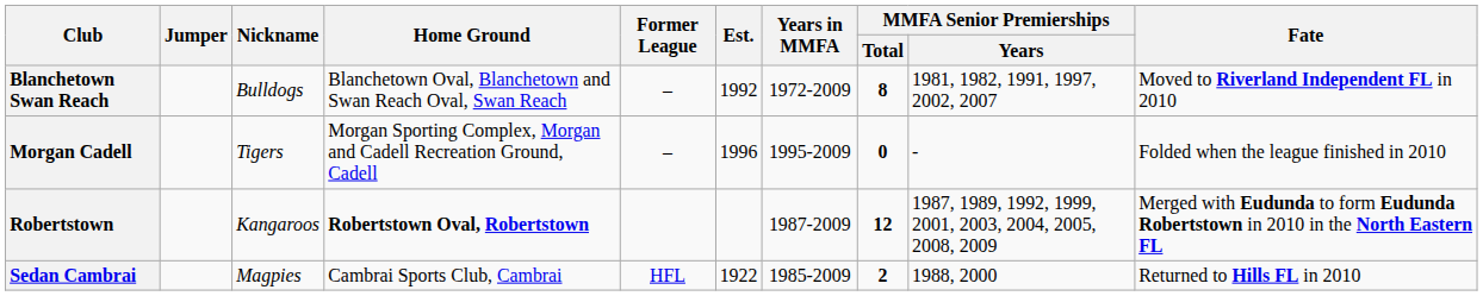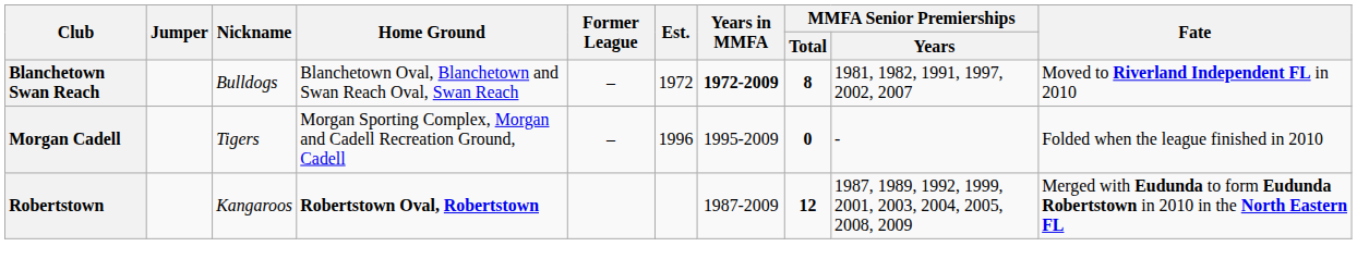Blanchetown Swan Reach | Est.: 1992 -> 1972
Blanchetown Swan Reach | Years in MMFA: normal -> bold
- row: Sedan Cambrai | Magpies | Cambrai Sports Club, Cambrai | HFL | 1922 | 1985-2009 | 2 | 1988, 2000 | Returned to Hills FL in 2010
